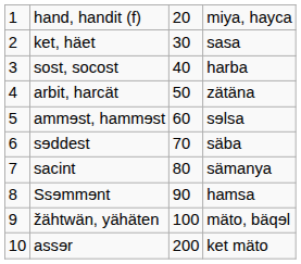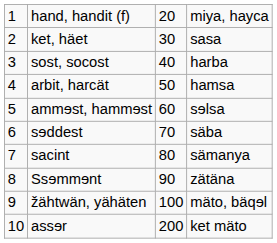arbit, harcät | column 4: zätäna -> hamsa
Ssɘmmɘnt | column 4: hamsa -> zätäna
